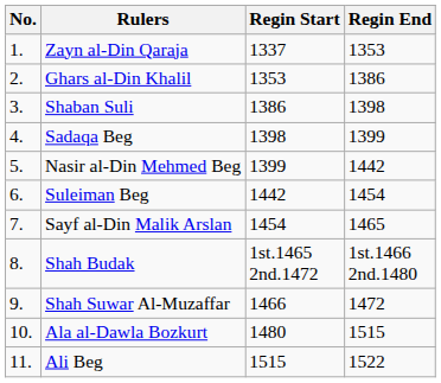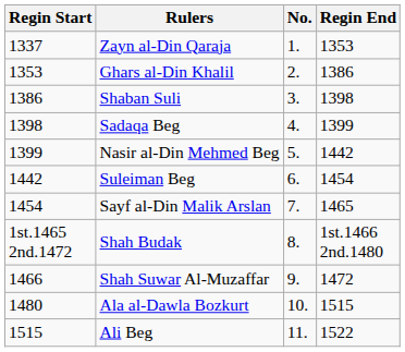columns swapped: No. <-> Regin Start
